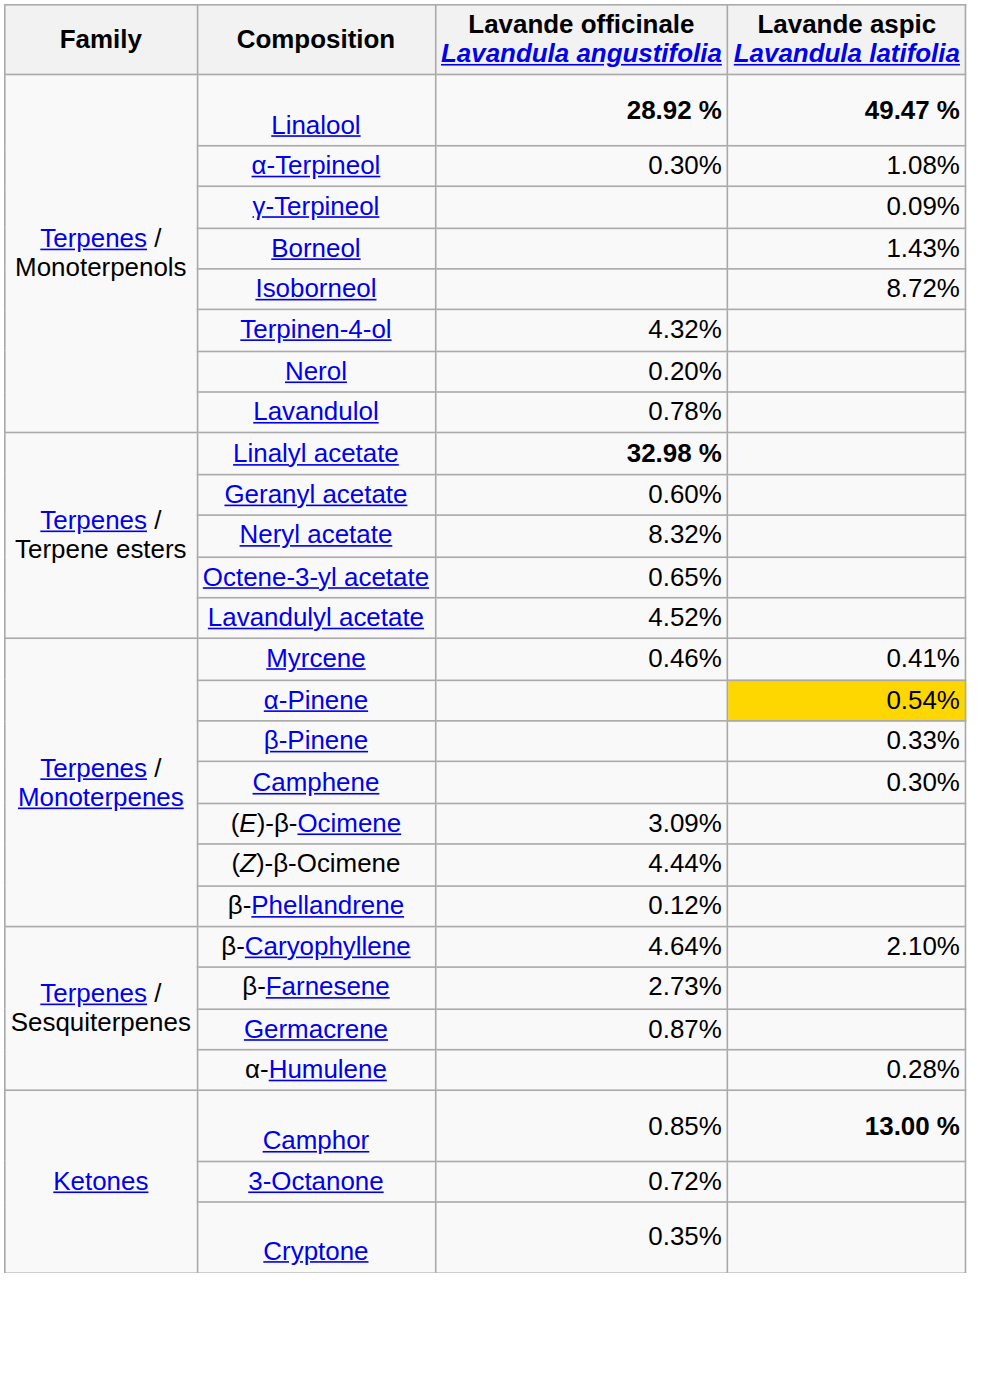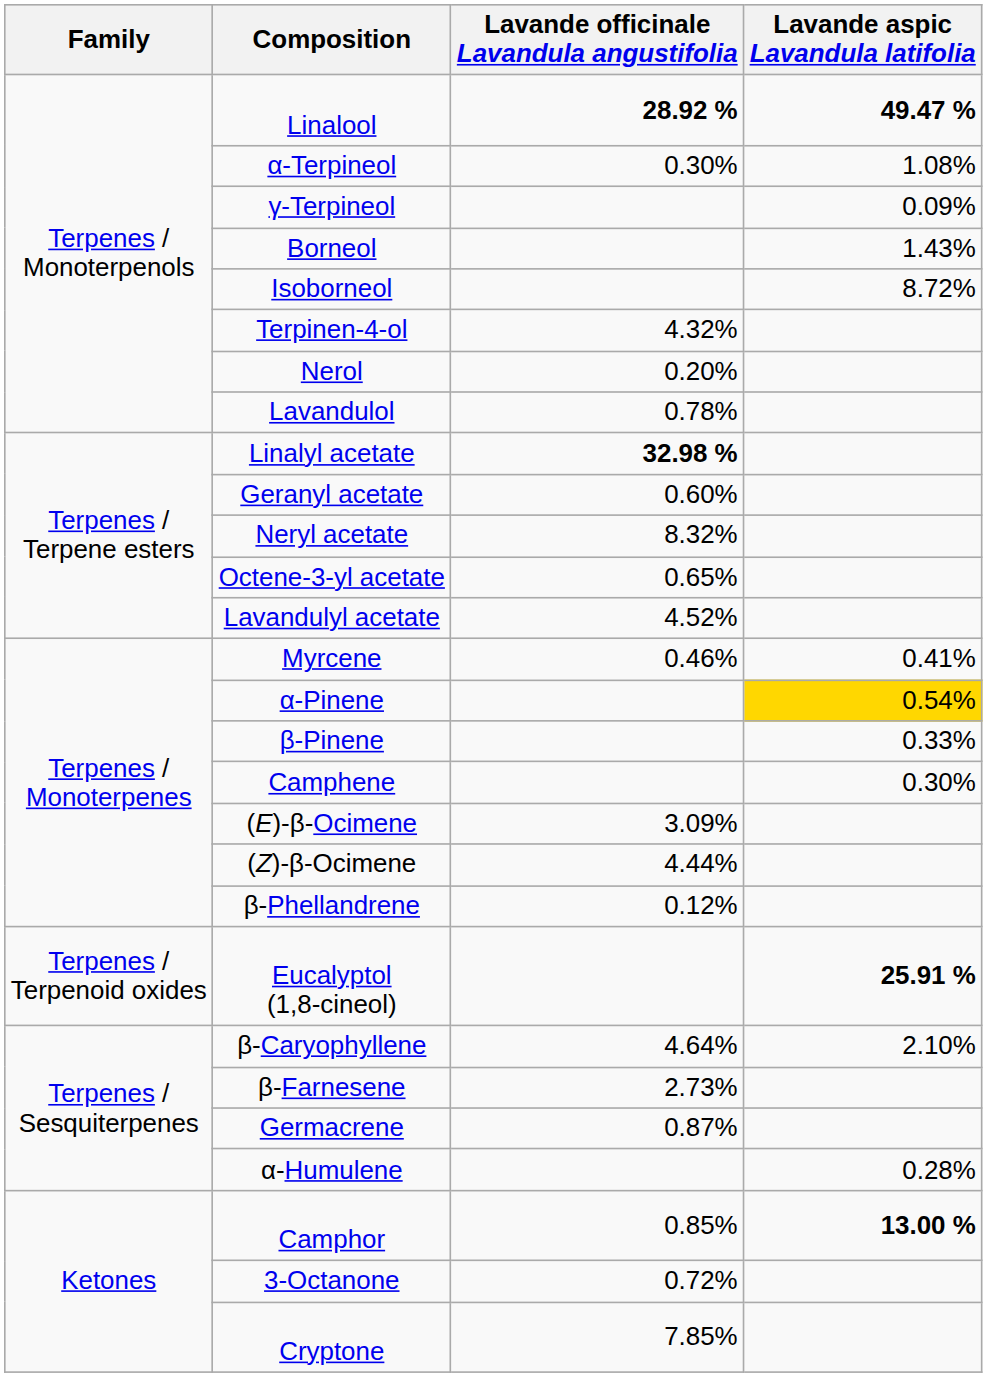+ row: Terpenes / Terpenoid oxides | Eucalyptol (1,8-cineol) | 25.91 %
Cryptone | Lavande officinale Lavandula angustifolia: 0.35% -> 7.85%
